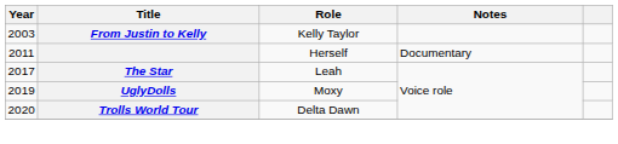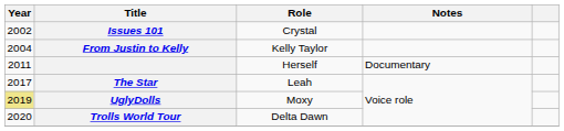+ row: 2002 | Issues 101 | Crystal
From Justin to Kelly | Year: 2003 -> 2004
UglyDolls | Year: no background -> khaki background
